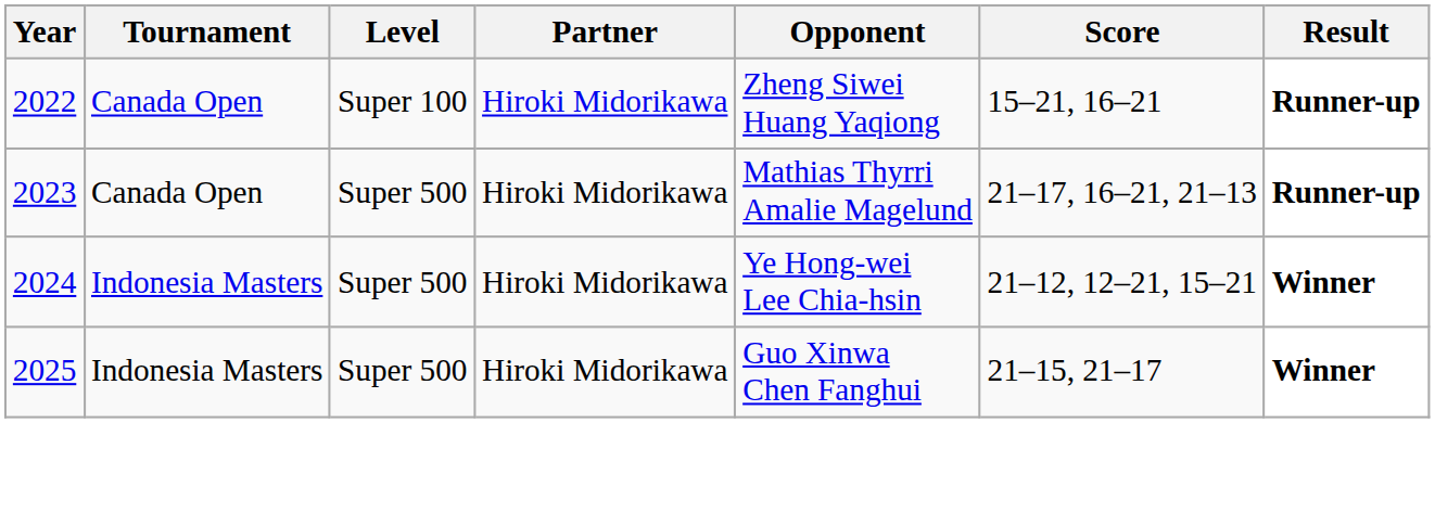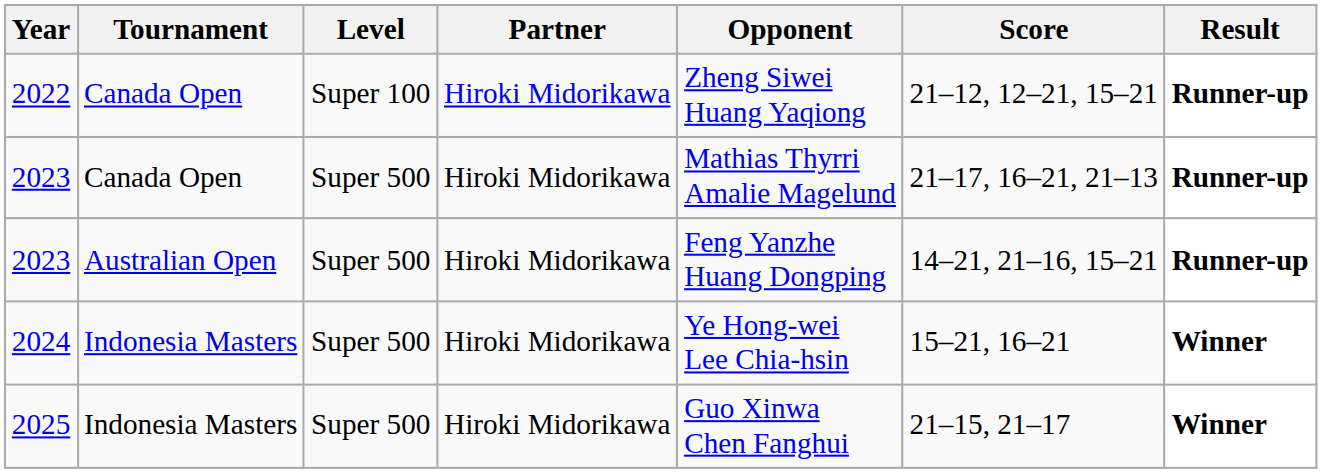2022 | Score: 15–21, 16–21 -> 21–12, 12–21, 15–21
+ row: 2023 | Australian Open | Super 500 | Hiroki Midorikawa | Feng Yanzhe Huang Dongping | 14–21, 21–16, 15–21 | Runner-up
2024 | Score: 21–12, 12–21, 15–21 -> 15–21, 16–21
